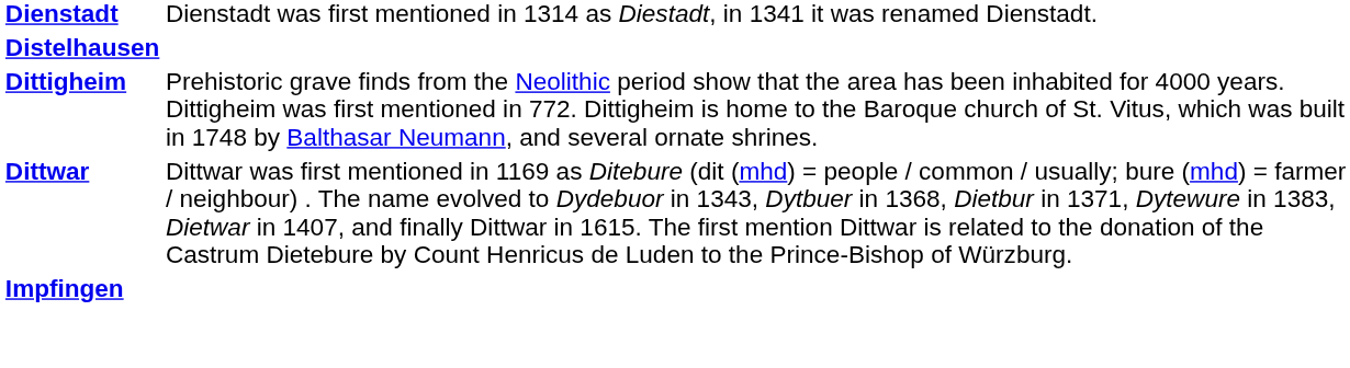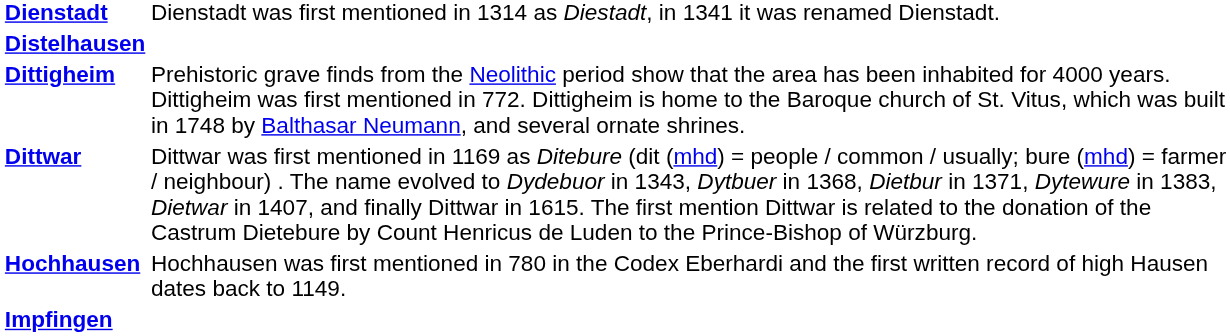+ row: Hochhausen | Hochhausen was first mentioned in 780 in the Codex Eberhardi and the first written record of high Hausen dates back to 1149.
